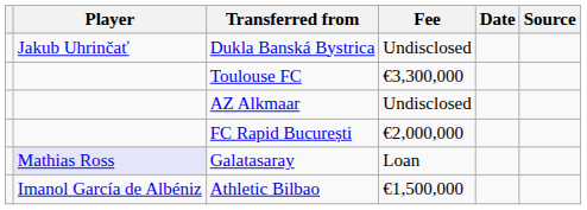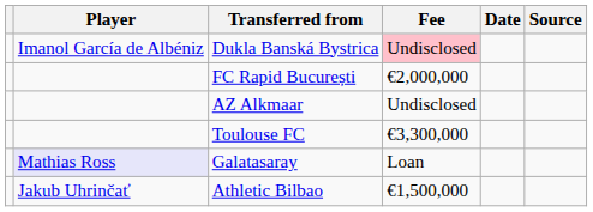Dukla Banská Bystrica | Player: Jakub Uhrinčať -> Imanol García de Albéniz
Dukla Banská Bystrica | Fee: no background -> pink background
rows swapped: FC Rapid București <-> Toulouse FC
Athletic Bilbao | Player: Imanol García de Albéniz -> Jakub Uhrinčať
